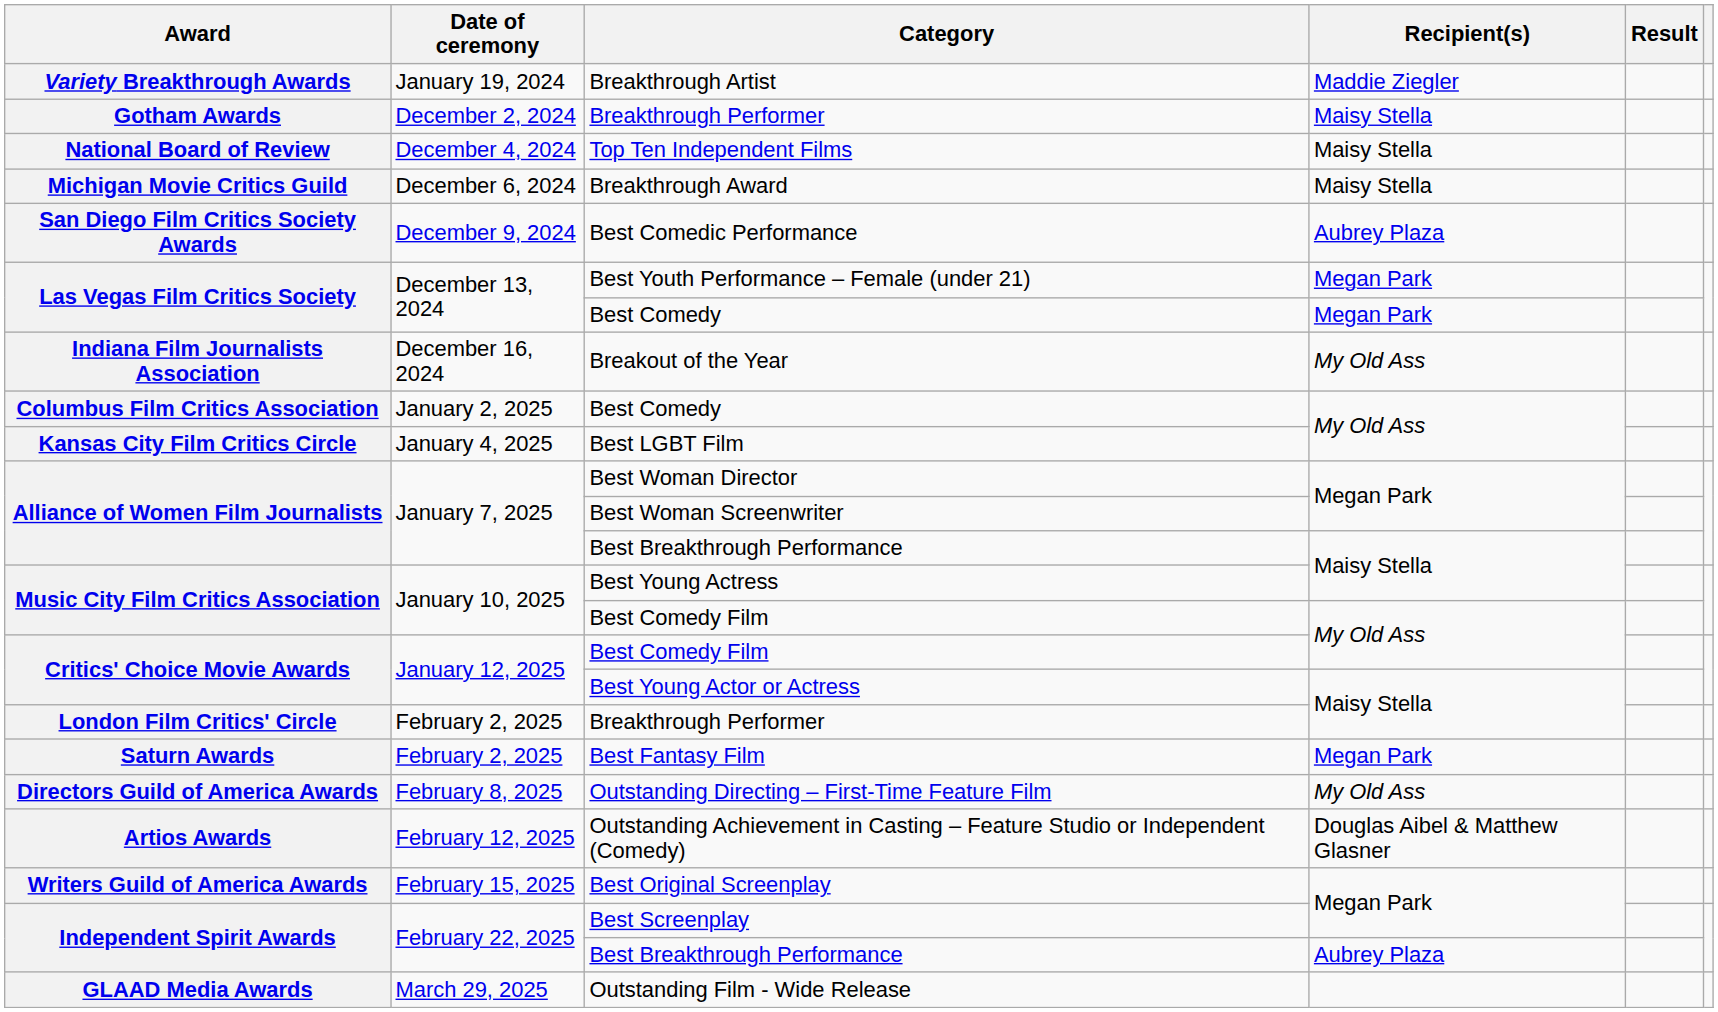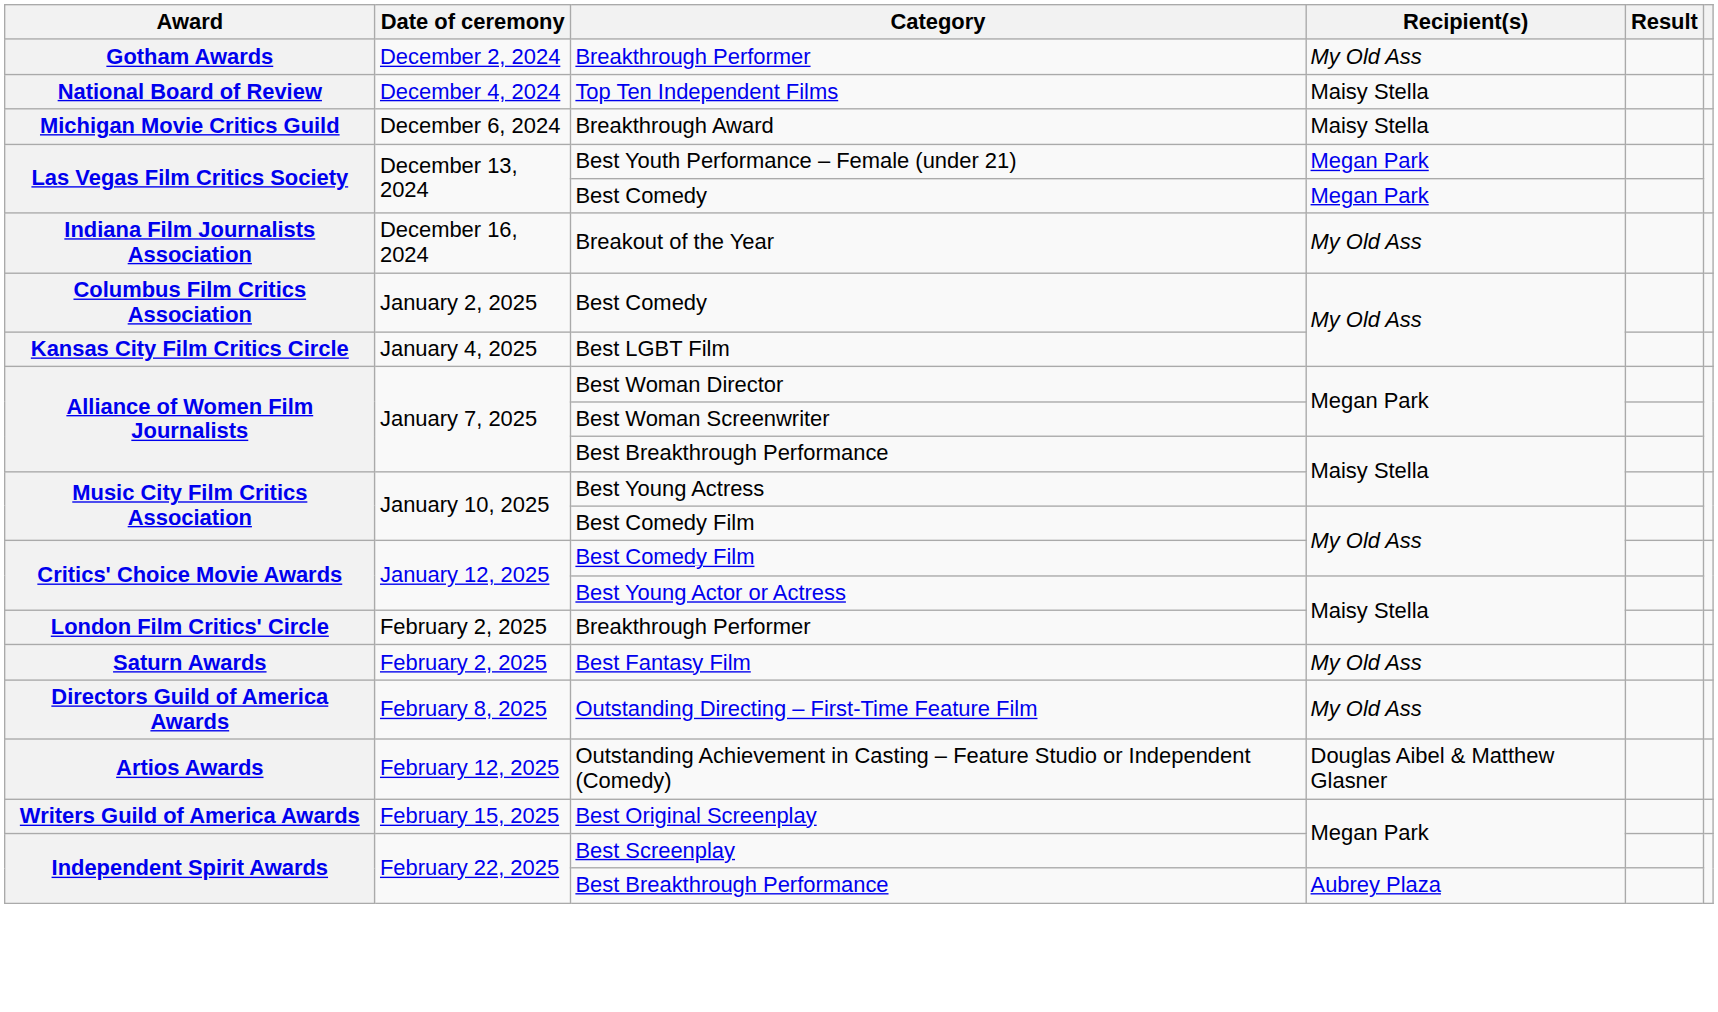- row: Variety Breakthrough Awards | January 19, 2024 | Breakthrough Artist | Maddie Ziegler
Gotham Awards / Breakthrough Performer | Recipient(s): Maisy Stella -> My Old Ass
- row: San Diego Film Critics Society Awards | December 9, 2024 | Best Comedic Performance | Aubrey Plaza
Best Fantasy Film | Recipient(s): Megan Park -> My Old Ass
- row: GLAAD Media Awards | March 29, 2025 | Outstanding Film - Wide Release
